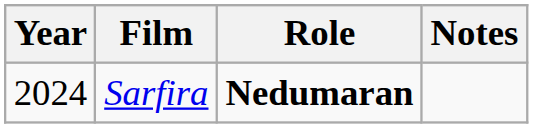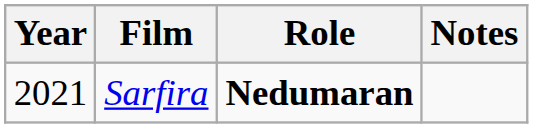Sarfira | Year: 2024 -> 2021
